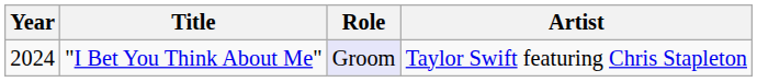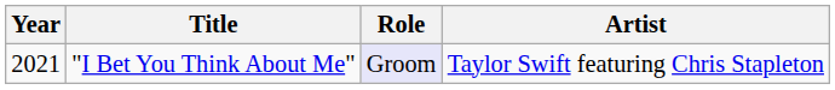"I Bet You Think About Me" | Year: 2024 -> 2021
